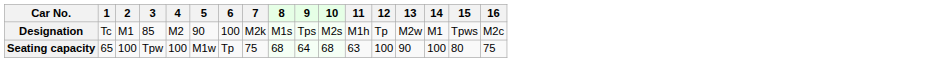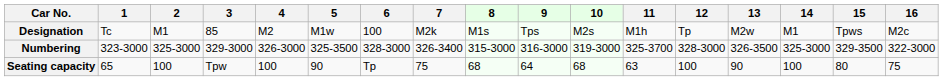Designation | 5: 90 -> M1w
+ row: Numbering | 323-3000 | 325-3000 | 329-3000 | 326-3000 | 325-3500 | 328-3000 | 326-3400 | 315-3000 | 316-3000 | 319-3000 | 325-3700 | 328-3000 | 326-3500 | 325-3000 | 329-3500 | 322-3000
Seating capacity | 5: M1w -> 90
